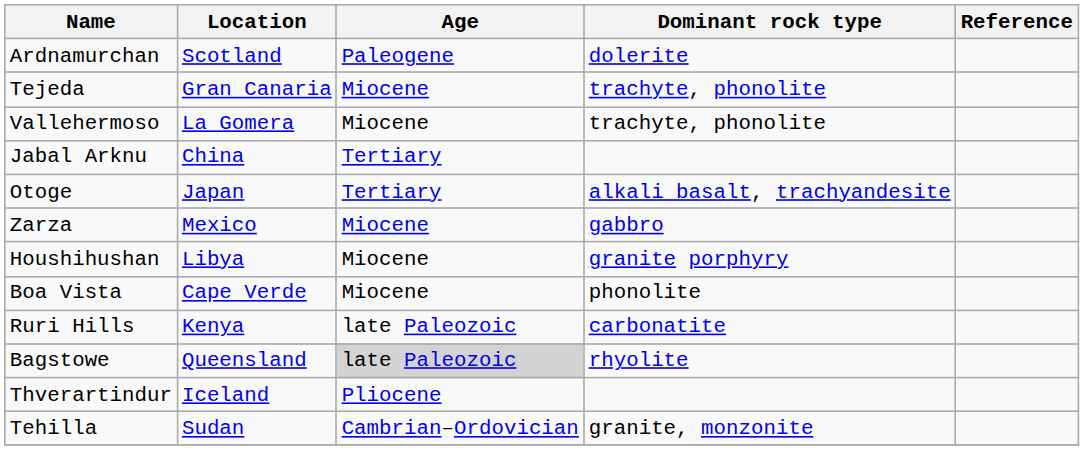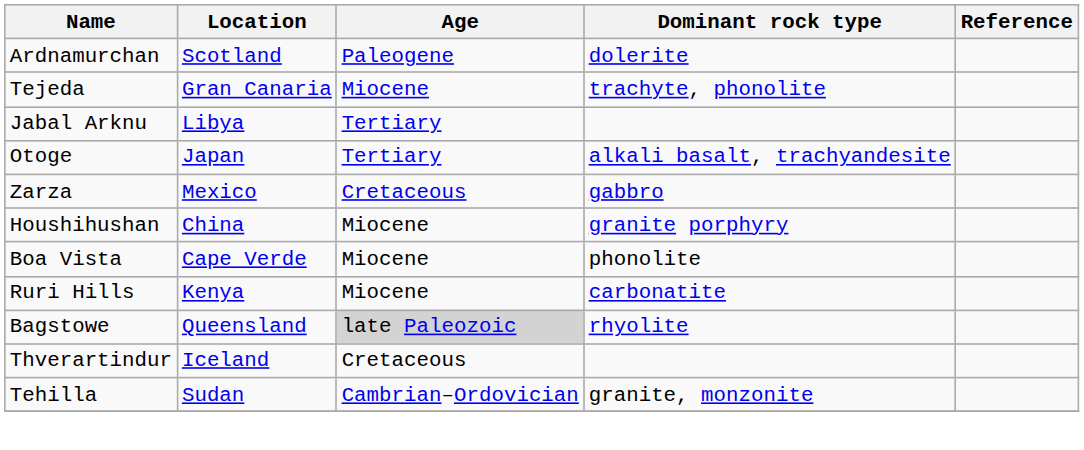- row: Vallehermoso | La Gomera | Miocene | trachyte, phonolite
Jabal Arknu | Location: China -> Libya
Zarza | Age: Miocene -> Cretaceous
Houshihushan | Location: Libya -> China
Ruri Hills | Age: late Paleozoic -> Miocene
Thverartindur | Age: Pliocene -> Cretaceous
